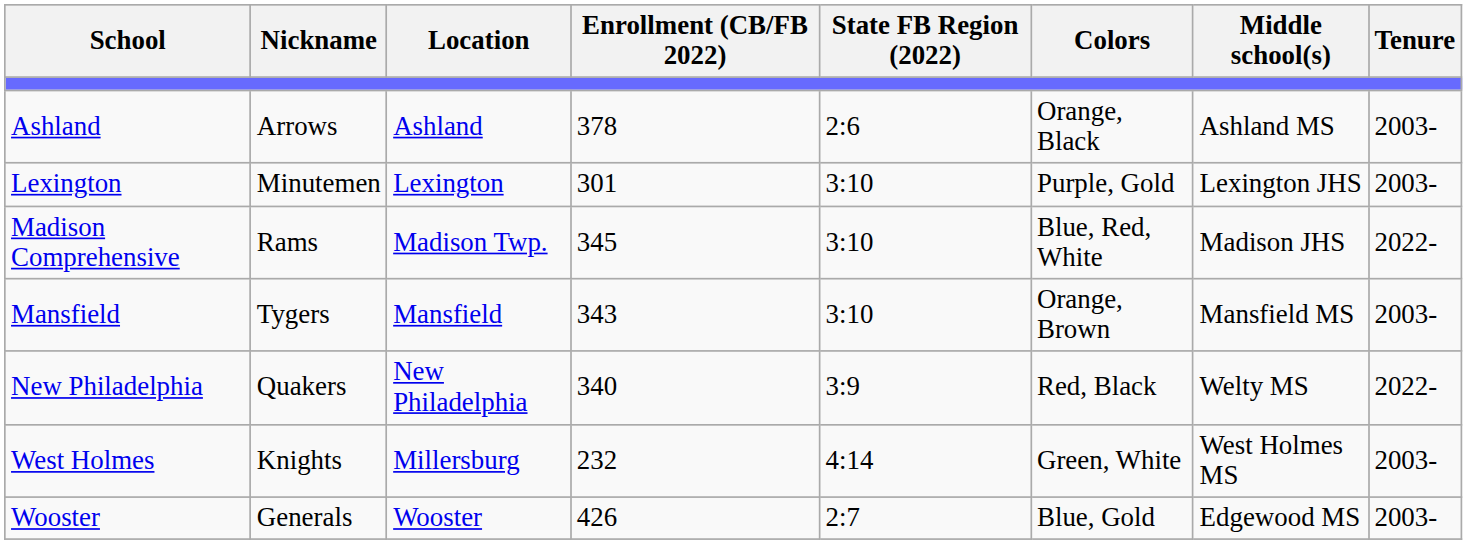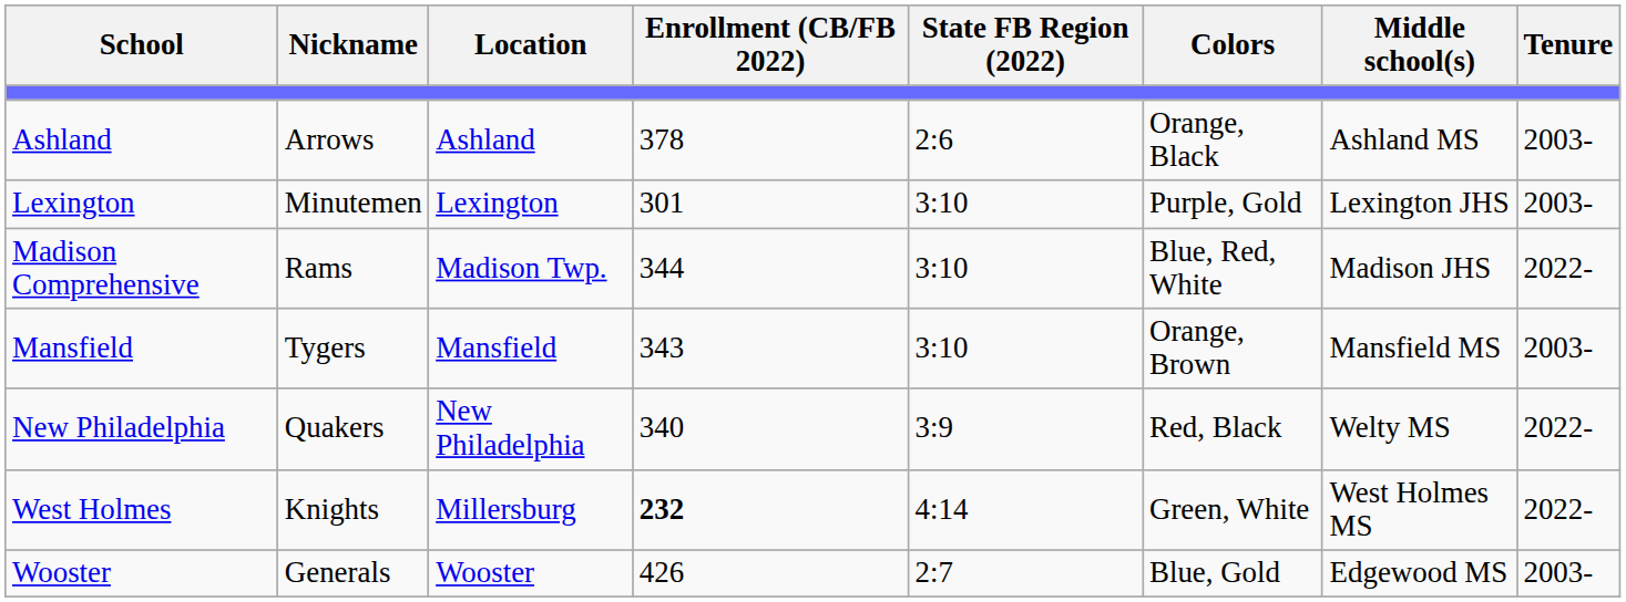Madison Comprehensive | Enrollment (CB/FB 2022): 345 -> 344
West Holmes | Enrollment (CB/FB 2022): normal -> bold
West Holmes | Tenure: 2003- -> 2022-
